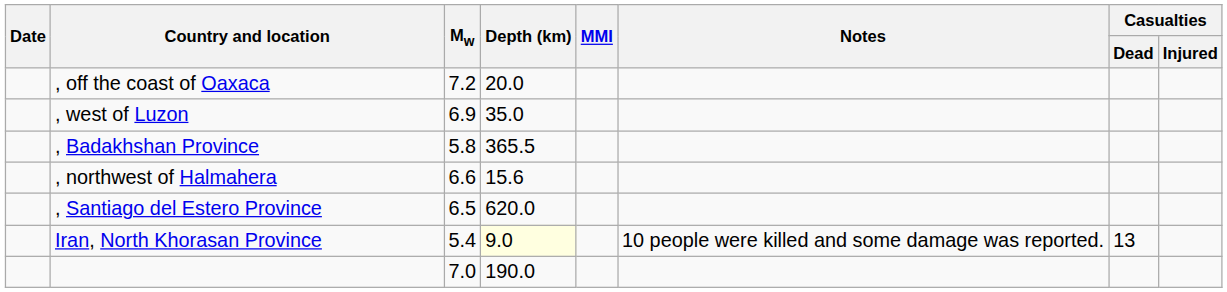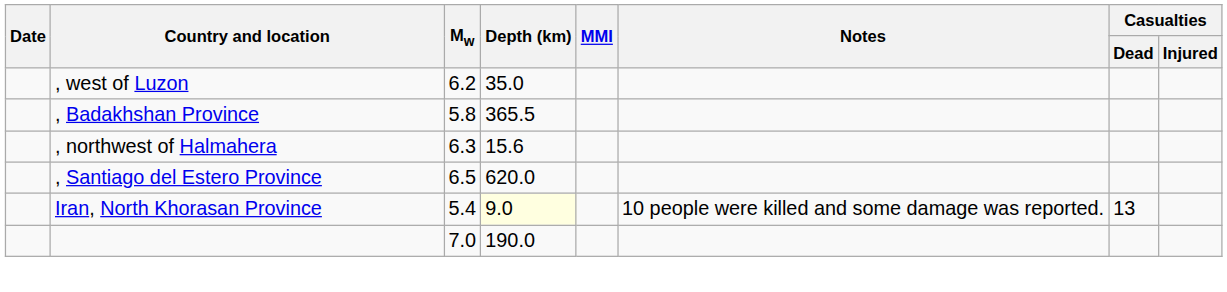- row: , off the coast of Oaxaca | 7.2 | 20.0
, west of Luzon | Mw: 6.9 -> 6.2
, northwest of Halmahera | Mw: 6.6 -> 6.3
